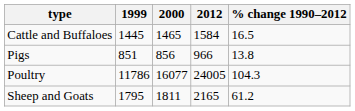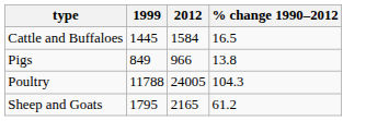- column: 2000 | 1465 | 856 | 16077 | 1811
Pigs | 1999: 851 -> 849
Poultry | 1999: 11786 -> 11788
